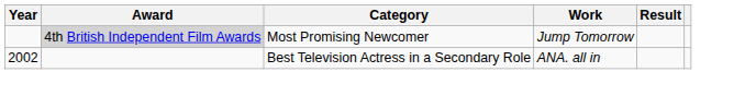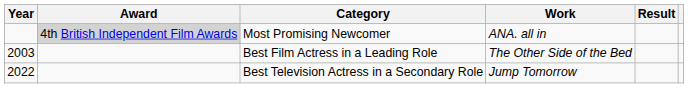Most Promising Newcomer | Work: Jump Tomorrow -> ANA. all in
+ row: 2003 | Best Film Actress in a Leading Role | The Other Side of the Bed
Best Television Actress in a Secondary Role | Year: 2002 -> 2022
Best Television Actress in a Secondary Role | Work: ANA. all in -> Jump Tomorrow
